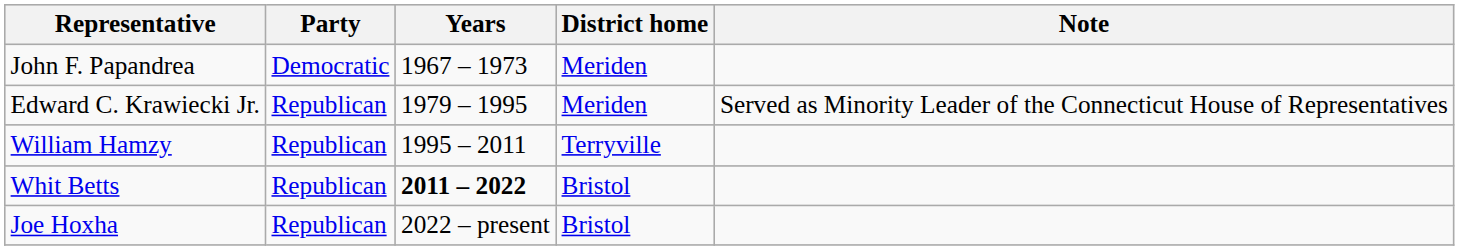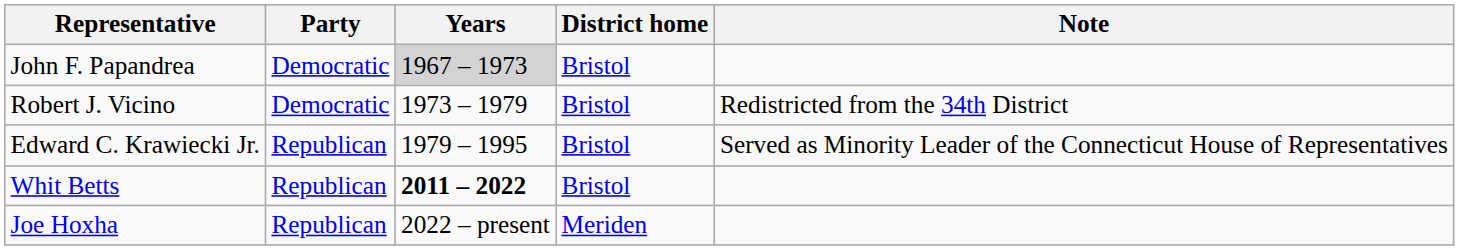John F. Papandrea | Years: no background -> lightgrey background
John F. Papandrea | District home: Meriden -> Bristol
+ row: Robert J. Vicino | Democratic | 1973 – 1979 | Bristol | Redistricted from the 34th District
Edward C. Krawiecki Jr. | District home: Meriden -> Bristol
- row: William Hamzy | Republican | 1995 – 2011 | Terryville
Joe Hoxha | District home: Bristol -> Meriden
